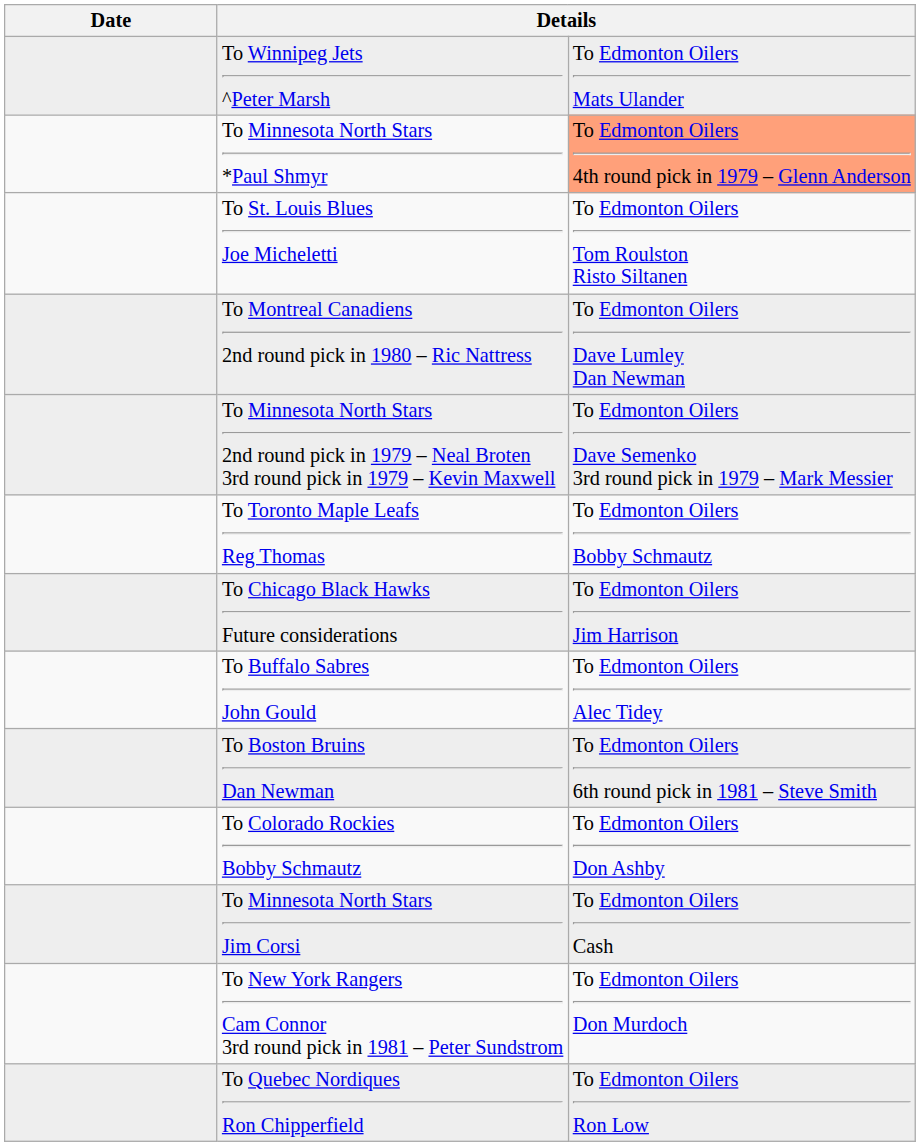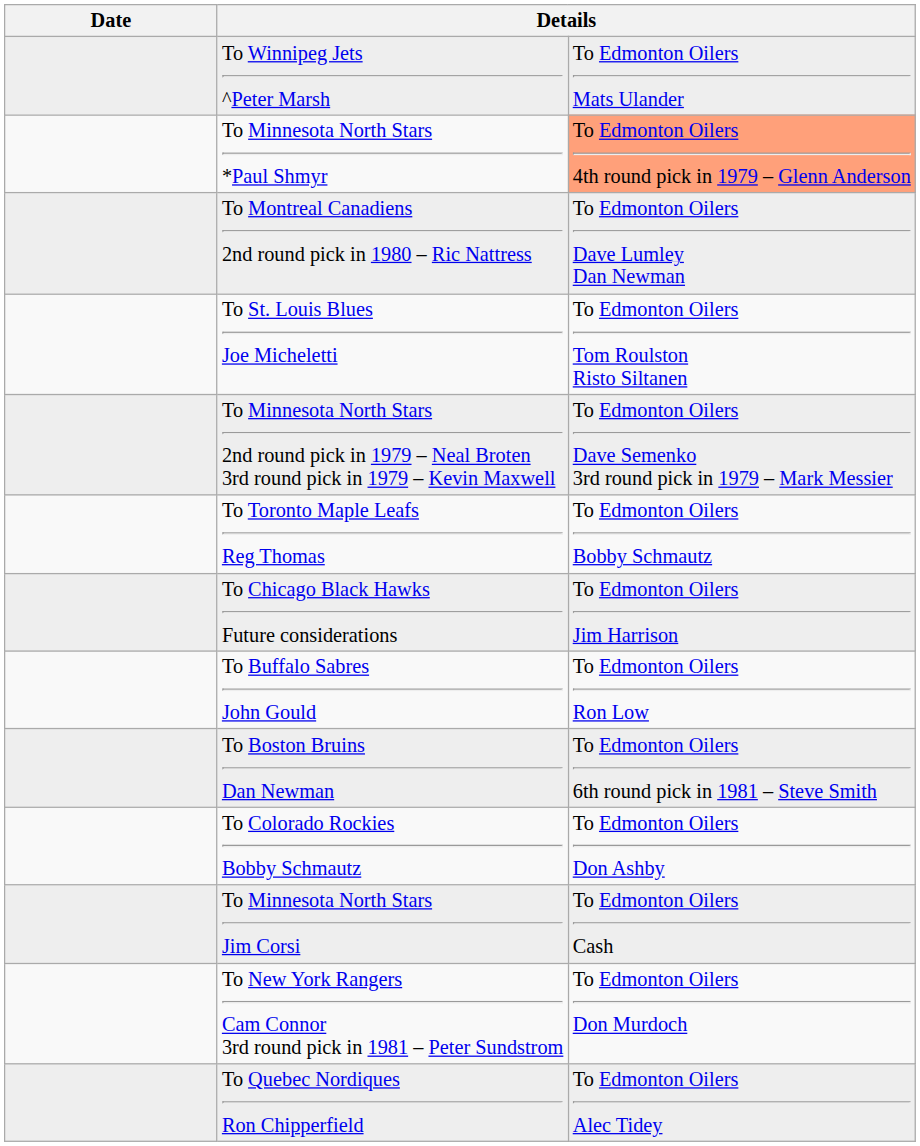rows swapped: To Montreal Canadiens 2nd round pick in 1980 – Ric Nattress <-> To St. Louis Blues Joe Micheletti
To Buffalo Sabres John Gould | column 3: To Edmonton Oilers Alec Tidey -> To Edmonton Oilers Ron Low
To Quebec Nordiques Ron Chipperfield | column 3: To Edmonton Oilers Ron Low -> To Edmonton Oilers Alec Tidey
